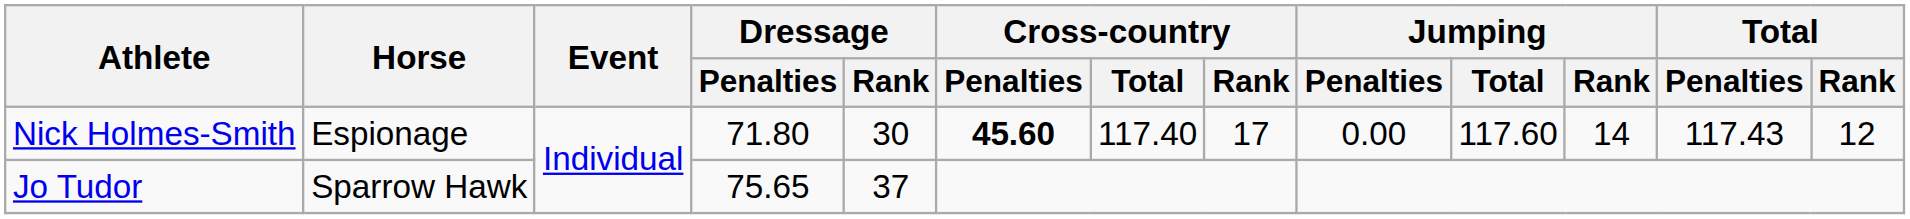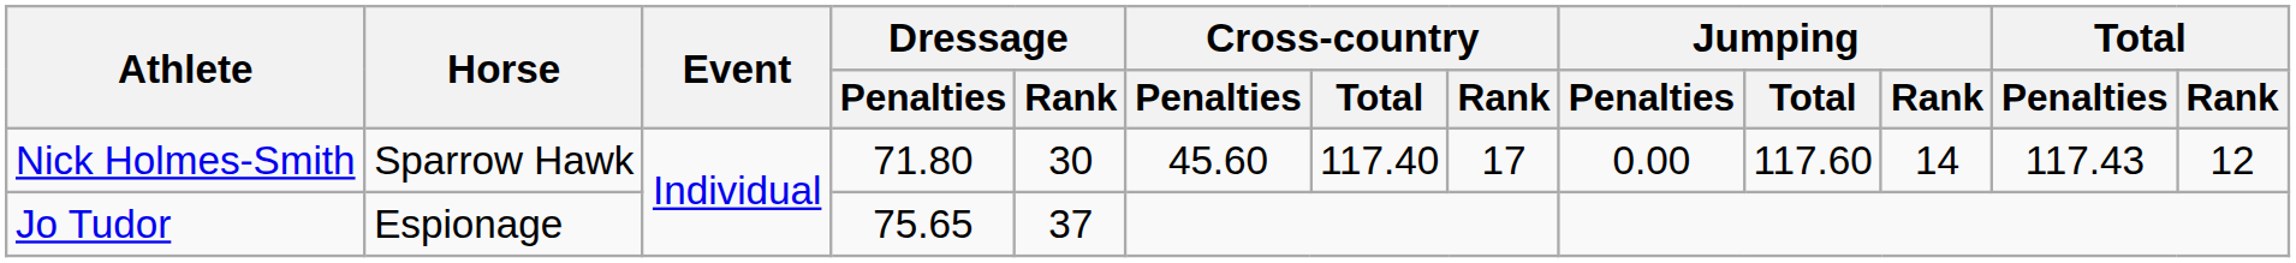Nick Holmes-Smith | Horse: Espionage -> Sparrow Hawk
Nick Holmes-Smith | Cross-country / Penalties: bold -> normal
Jo Tudor | Horse: Sparrow Hawk -> Espionage
